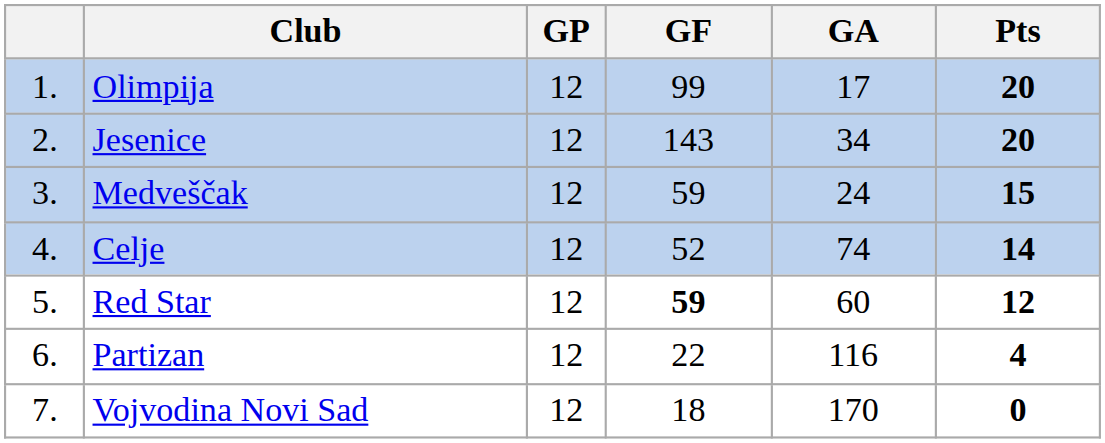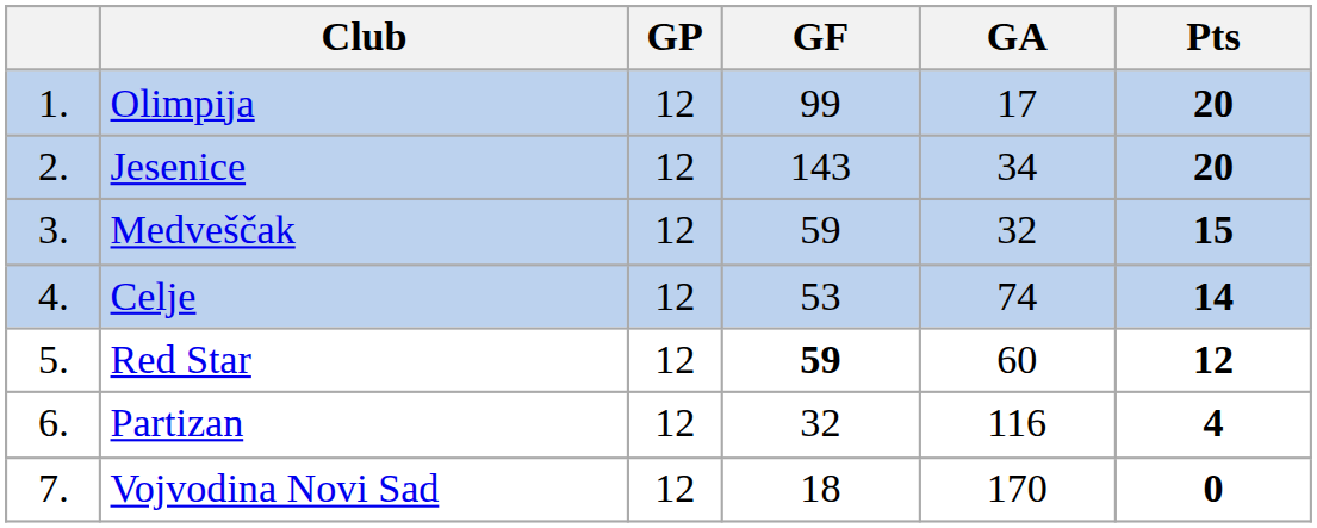Medveščak | GA: 24 -> 32
Celje | GF: 52 -> 53
Partizan | GF: 22 -> 32
